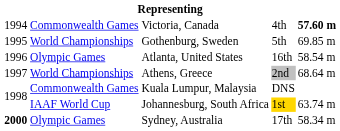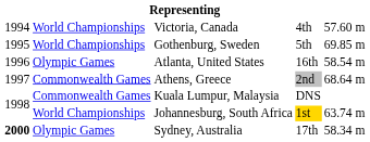Victoria, Canada | column 2: Commonwealth Games -> World Championships
Victoria, Canada | column 5: bold -> normal
Athens, Greece | column 2: World Championships -> Commonwealth Games
Johannesburg, South Africa | column 2: IAAF World Cup -> World Championships
